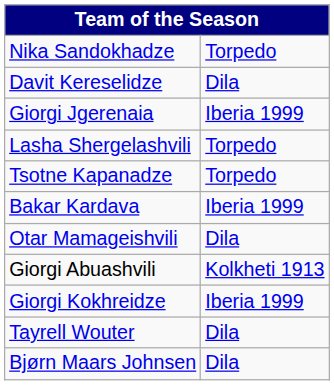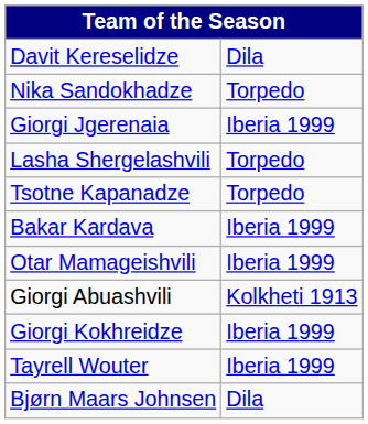rows swapped: Davit Kereselidze <-> Nika Sandokhadze
Otar Mamageishvili | column 2: Dila -> Iberia 1999
Tayrell Wouter | column 2: Dila -> Iberia 1999
